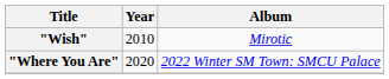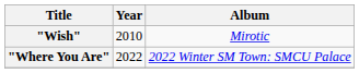"Where You Are" | Year: 2020 -> 2022
